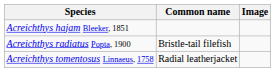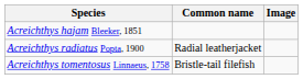Acreichthys radiatus Popta, 1900 | Common name: Bristle-tail filefish -> Radial leatherjacket
Acreichthys tomentosus Linnaeus, 1758 | Common name: Radial leatherjacket -> Bristle-tail filefish
